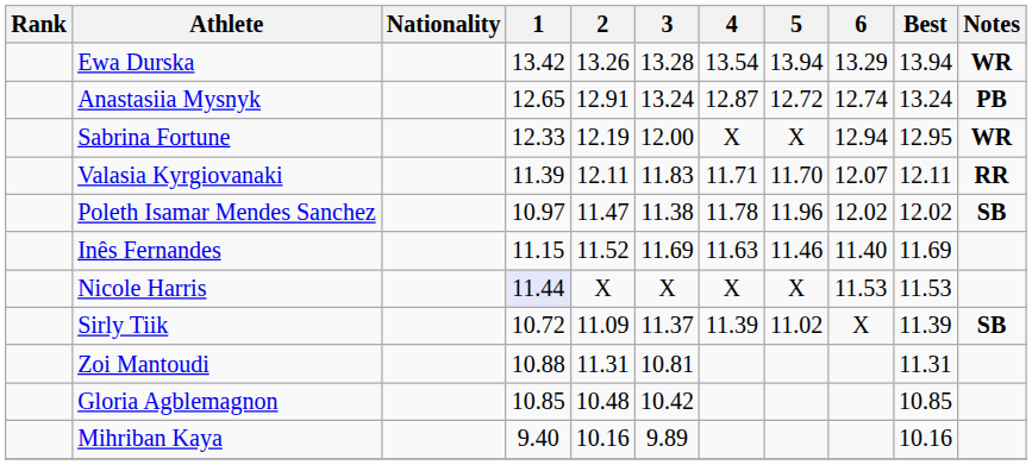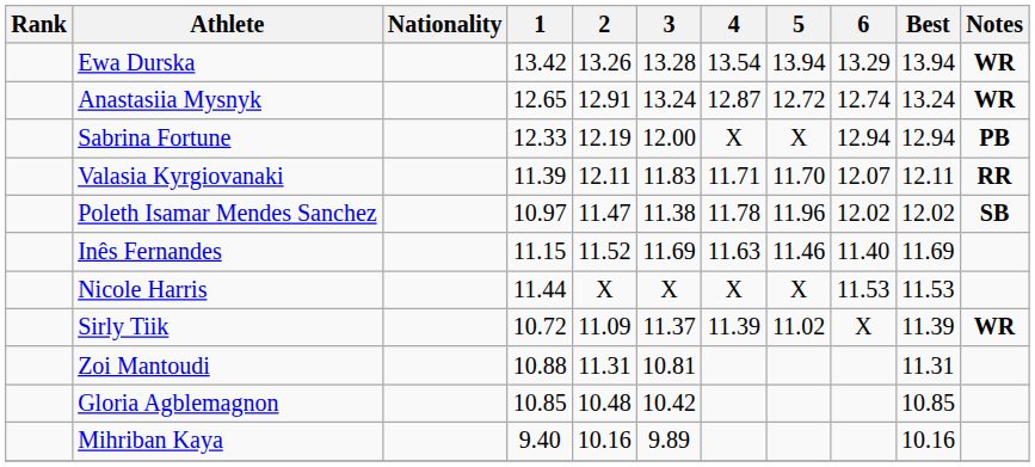Anastasiia Mysnyk | Notes: PB -> WR
Sabrina Fortune | Best: 12.95 -> 12.94
Sabrina Fortune | Notes: WR -> PB
Nicole Harris | 1: lavender background -> no background
Sirly Tiik | Notes: SB -> WR
